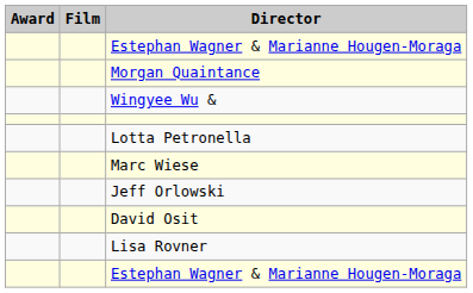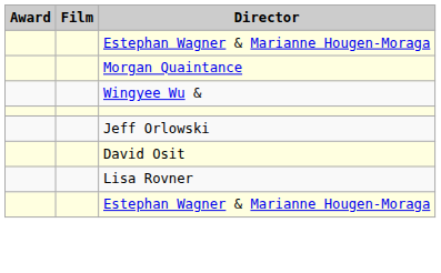- row: Lotta Petronella
- row: Marc Wiese
